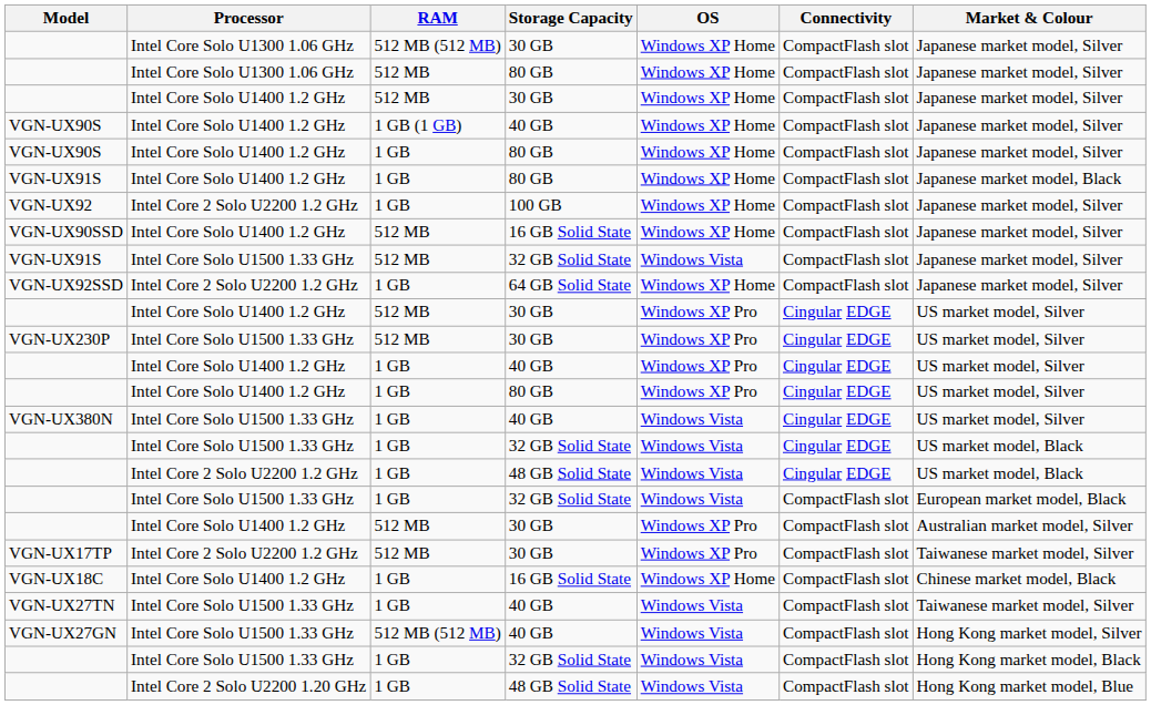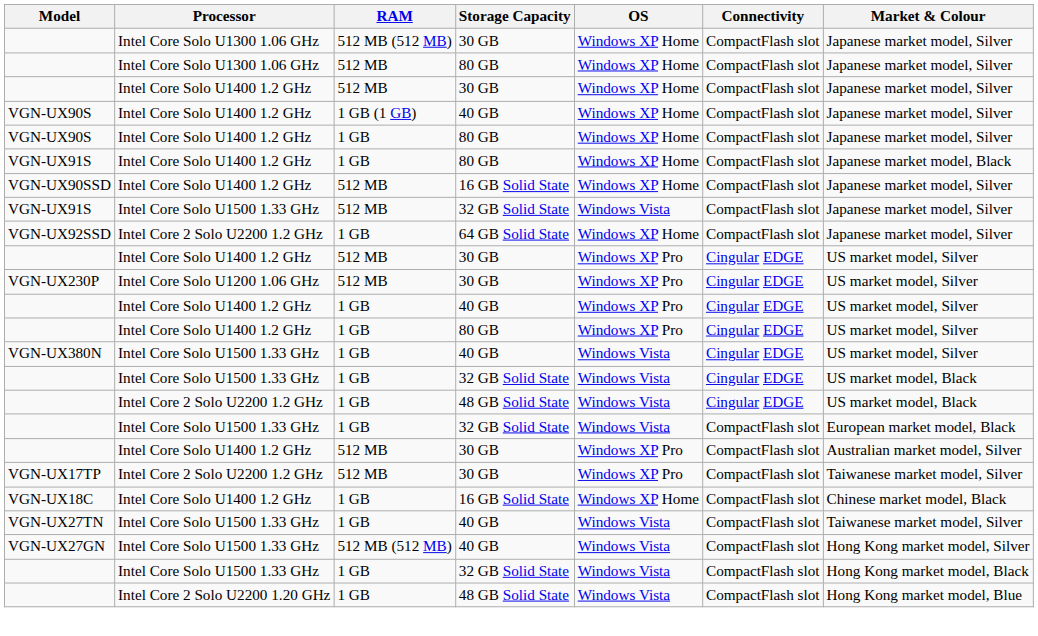- row: VGN-UX92 | Intel Core 2 Solo U2200 1.2 GHz | 1 GB | 100 GB | Windows XP Home | CompactFlash slot | Japanese market model, Silver
VGN-UX230P | Processor: Intel Core Solo U1500 1.33 GHz -> Intel Core Solo U1200 1.06 GHz
